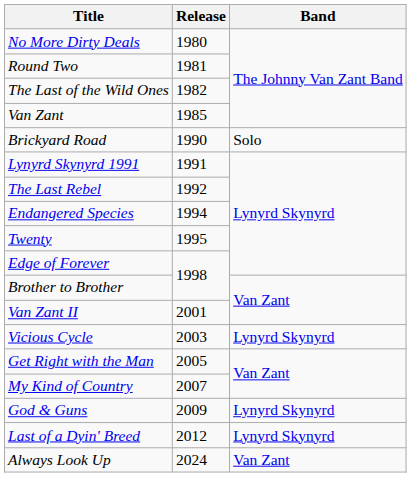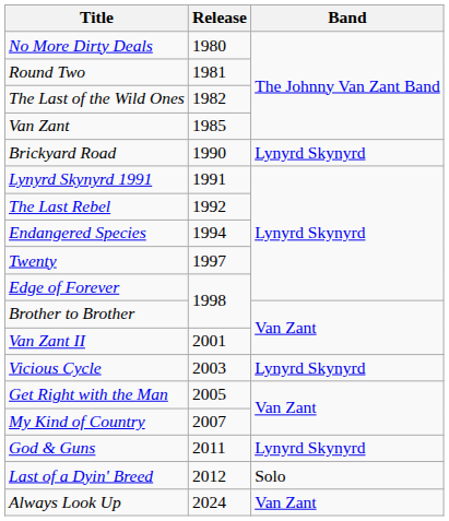Brickyard Road | Band: Solo -> Lynyrd Skynyrd
Twenty | Release: 1995 -> 1997
God & Guns | Release: 2009 -> 2011
Last of a Dyin' Breed | Band: Lynyrd Skynyrd -> Solo
